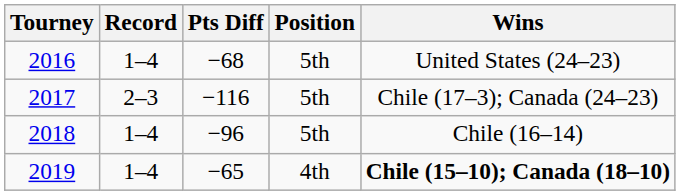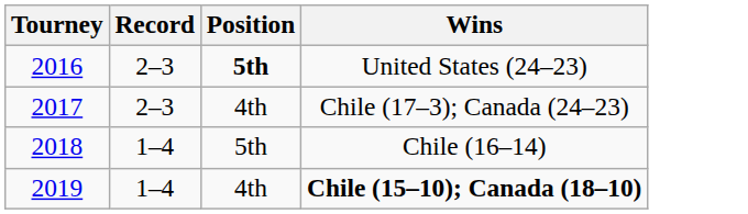- column: Pts Diff | −68 | −116 | −96 | −65
2016 | Record: 1–4 -> 2–3
2016 | Position: normal -> bold
2017 | Position: 5th -> 4th
